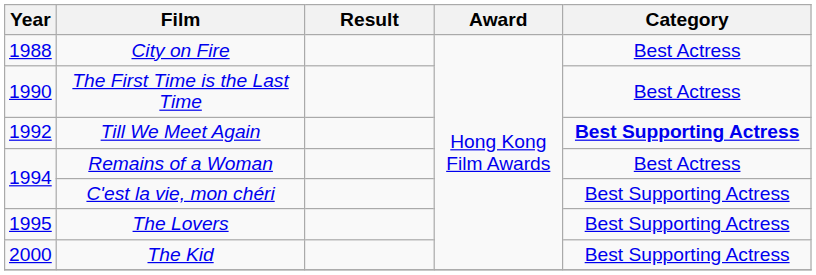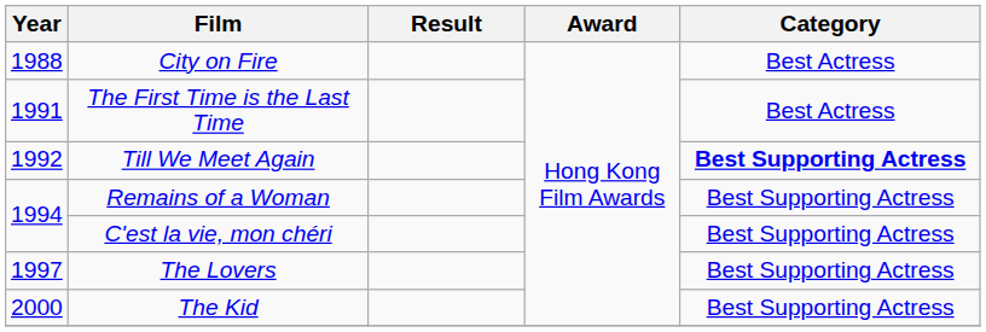The First Time is the Last Time | Year: 1990 -> 1991
Remains of a Woman | Category: Best Actress -> Best Supporting Actress
The Lovers | Year: 1995 -> 1997
